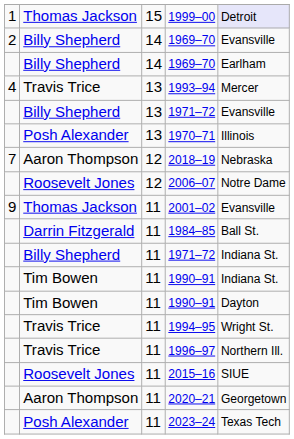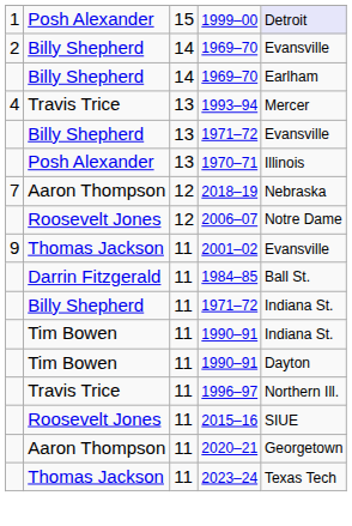1999–00 | column 2: Thomas Jackson -> Posh Alexander
- row: Travis Trice | 11 | 1994–95 | Wright St.
2023–24 | column 2: Posh Alexander -> Thomas Jackson
